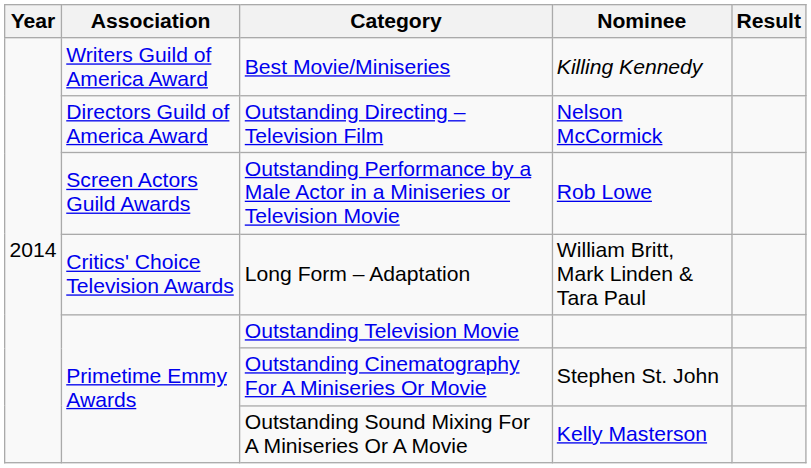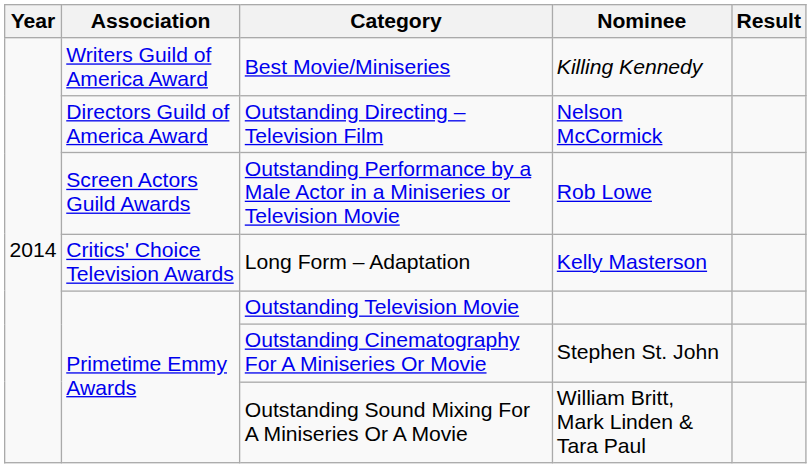Long Form – Adaptation | Nominee: William Britt, Mark Linden & Tara Paul -> Kelly Masterson
Outstanding Sound Mixing For A Miniseries Or A Movie | Nominee: Kelly Masterson -> William Britt, Mark Linden & Tara Paul
